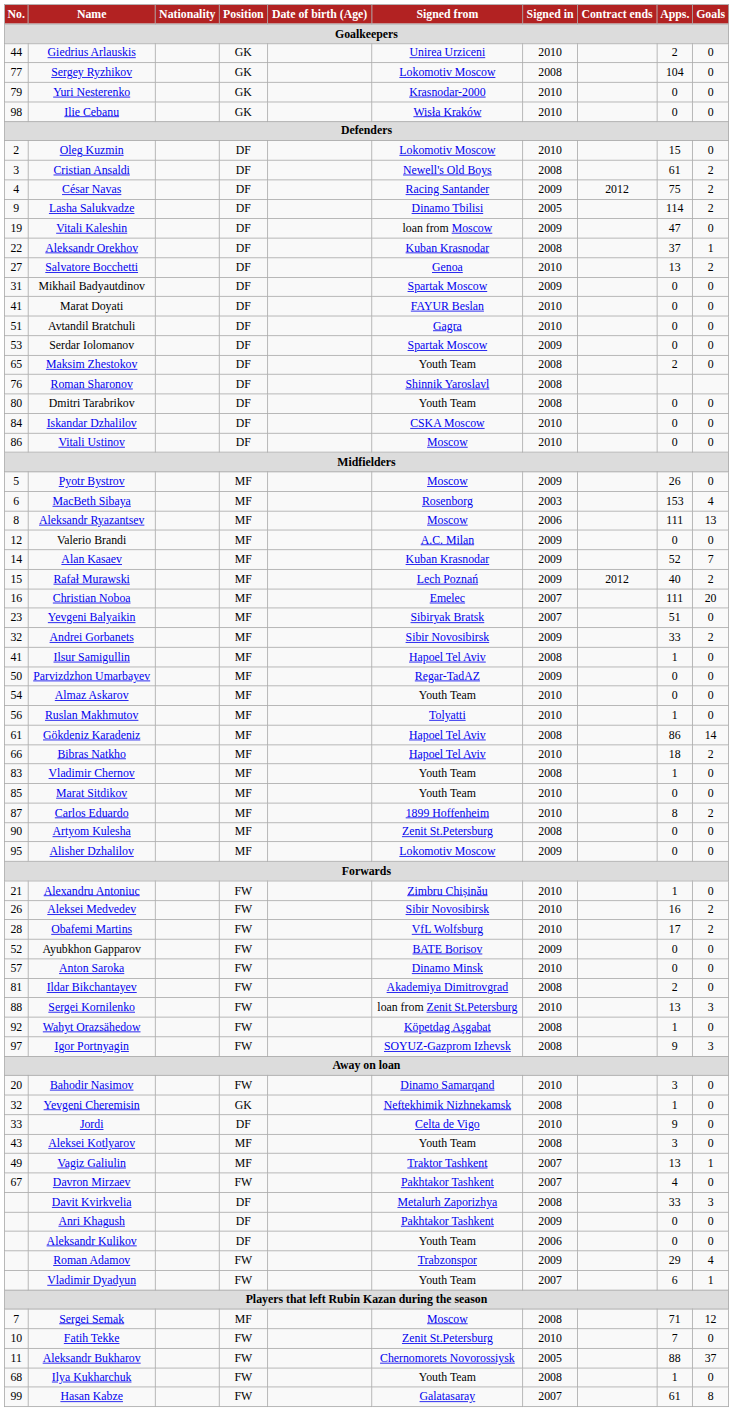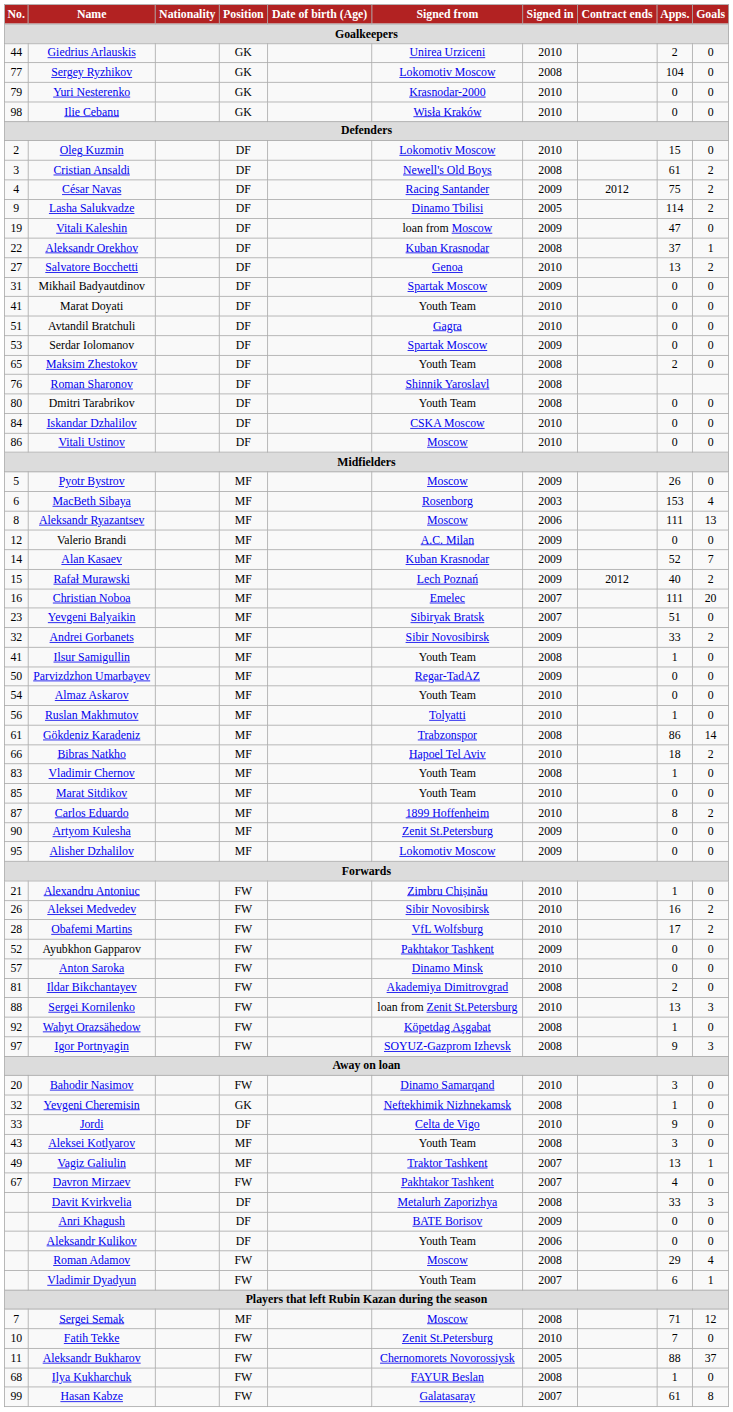Marat Doyati | Signed from: FAYUR Beslan -> Youth Team
Ilsur Samigullin | Signed from: Hapoel Tel Aviv -> Youth Team
Gökdeniz Karadeniz | Signed from: Hapoel Tel Aviv -> Trabzonspor
Artyom Kulesha | Signed in: 2008 -> 2009
Ayubkhon Gapparov | Signed from: BATE Borisov -> Pakhtakor Tashkent
Anri Khagush | Signed from: Pakhtakor Tashkent -> BATE Borisov
Roman Adamov | Signed from: Trabzonspor -> Moscow
Roman Adamov | Signed in: 2009 -> 2008
Ilya Kukharchuk | Signed from: Youth Team -> FAYUR Beslan
